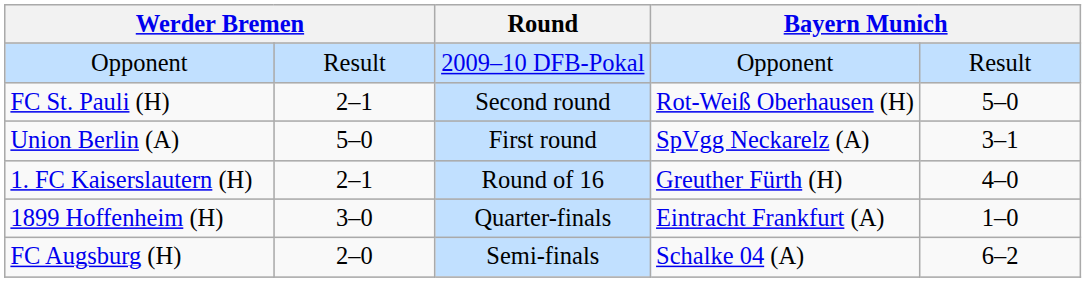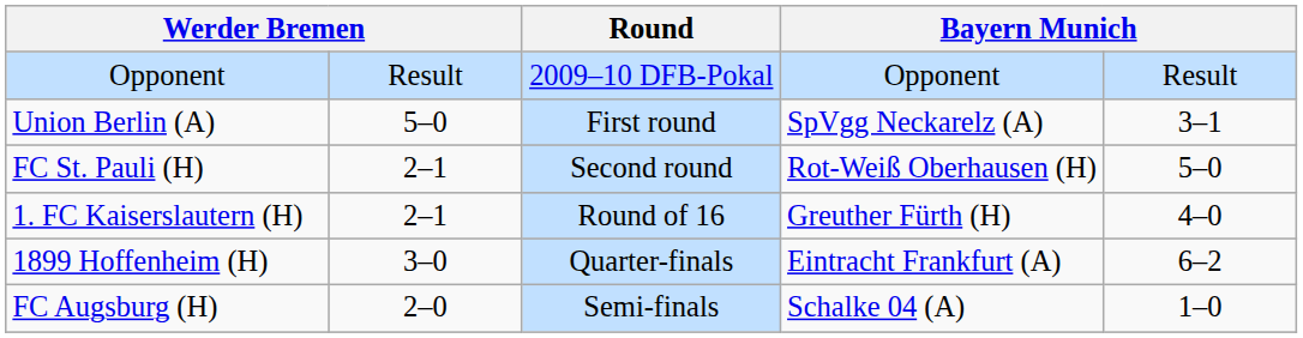rows swapped: Union Berlin (A) <-> FC St. Pauli (H)
1899 Hoffenheim (H) | column 5: 1–0 -> 6–2
FC Augsburg (H) | column 5: 6–2 -> 1–0
